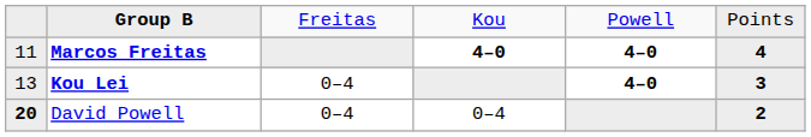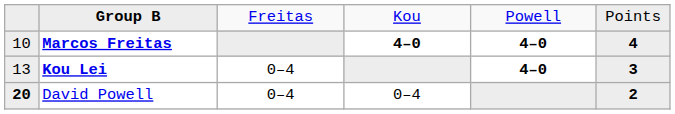Marcos Freitas | column 1: 11 -> 10
